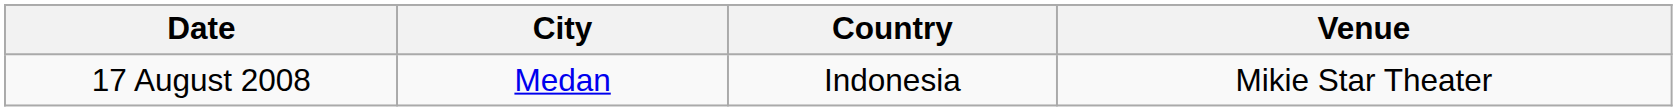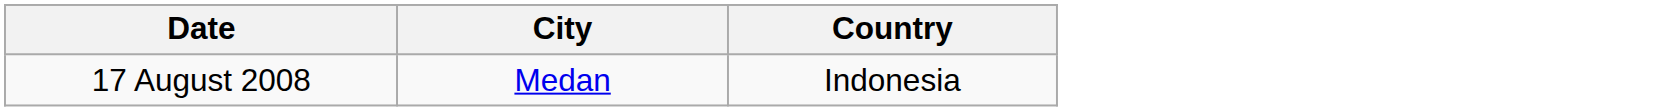- column: Venue | Mikie Star Theater
